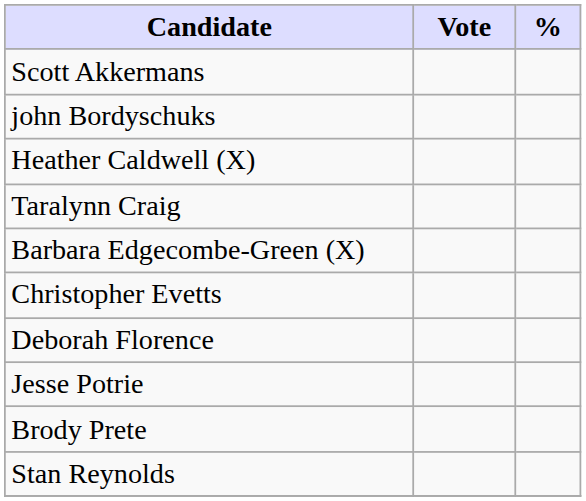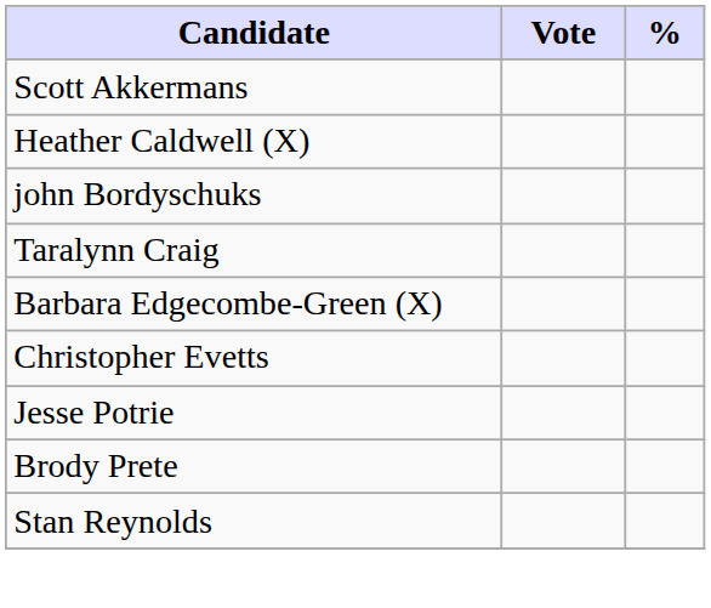rows swapped: john Bordyschuks <-> Heather Caldwell (X)
- row: Deborah Florence
